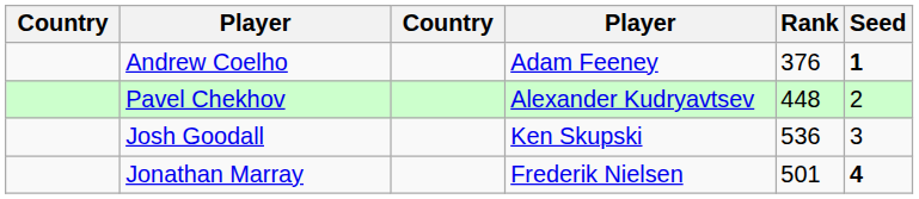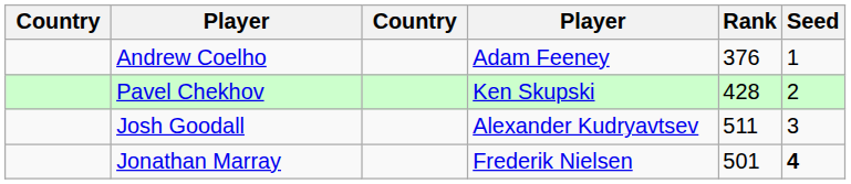Andrew Coelho | Seed: bold -> normal
Pavel Chekhov | column 4: Alexander Kudryavtsev -> Ken Skupski
Pavel Chekhov | Rank: 448 -> 428
Josh Goodall | column 4: Ken Skupski -> Alexander Kudryavtsev
Josh Goodall | Rank: 536 -> 511
